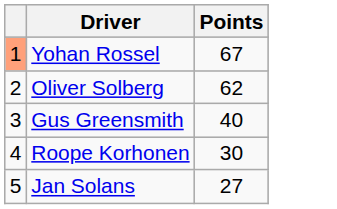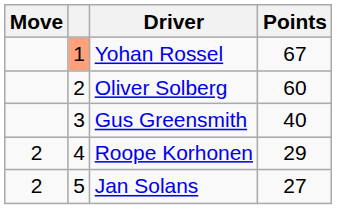+ column: Move | 2 | 2
Oliver Solberg | Points: 62 -> 60
Roope Korhonen | Points: 30 -> 29
